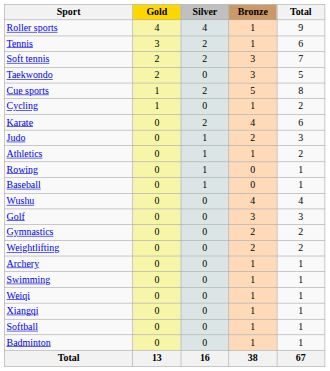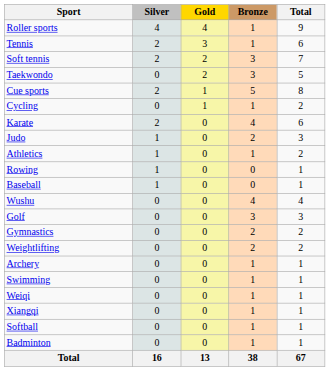columns swapped: Gold <-> Silver
